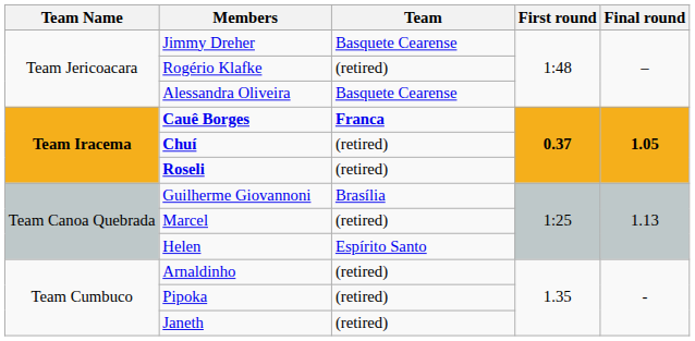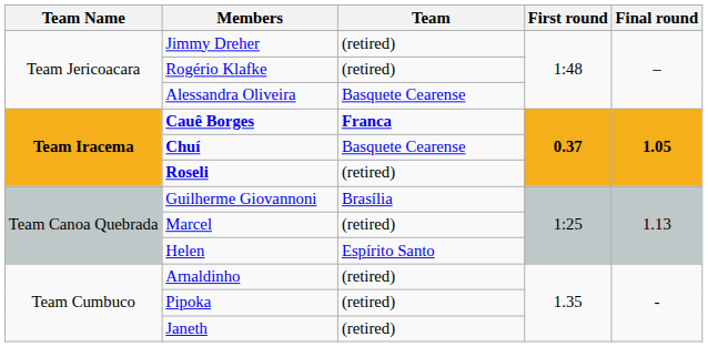Jimmy Dreher | Team: Basquete Cearense -> (retired)
Chuí | Team: (retired) -> Basquete Cearense
